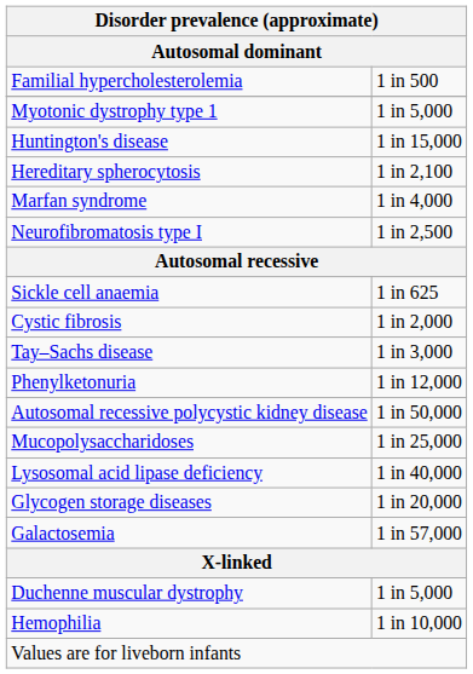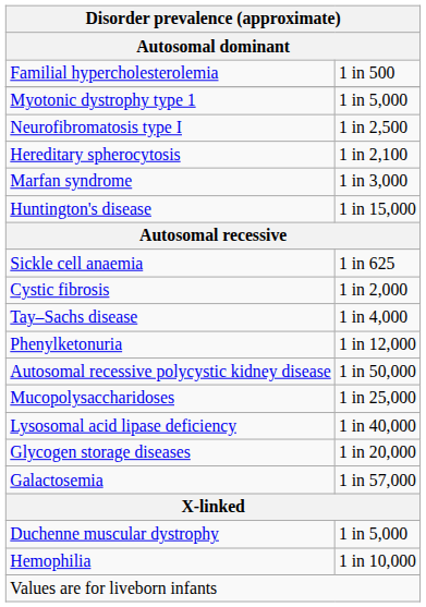rows swapped: Neurofibromatosis type I <-> Huntington's disease
Marfan syndrome | column 2: 1 in 4,000 -> 1 in 3,000
Tay–Sachs disease | column 2: 1 in 3,000 -> 1 in 4,000
